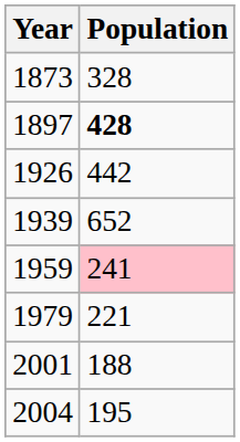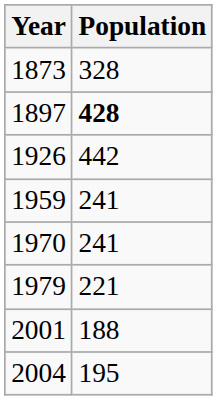- row: 1939 | 652
1959 | Population: pink background -> no background
+ row: 1970 | 241
